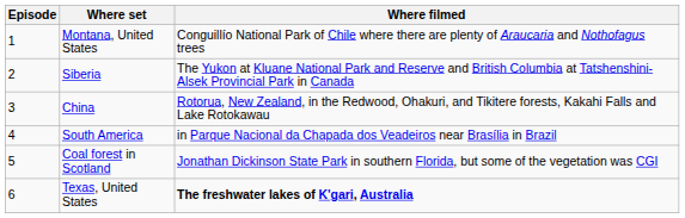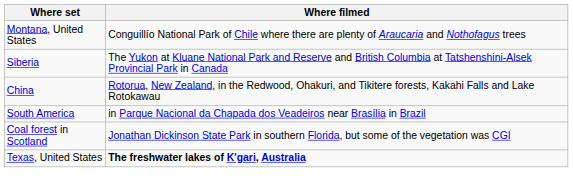- column: Episode | 1 | 2 | 3 | 4 | 5 | 6
